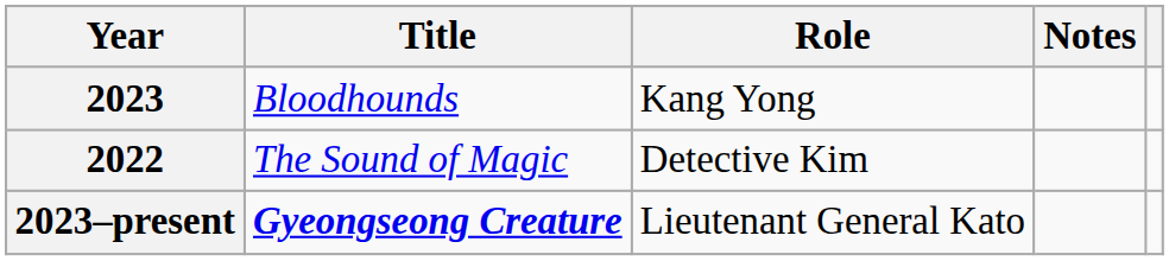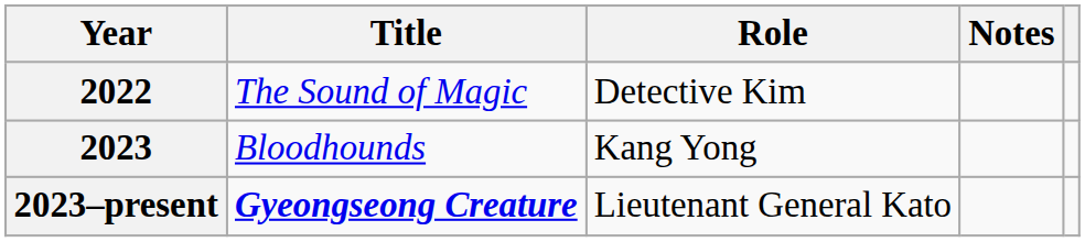rows swapped: 2022 <-> 2023
